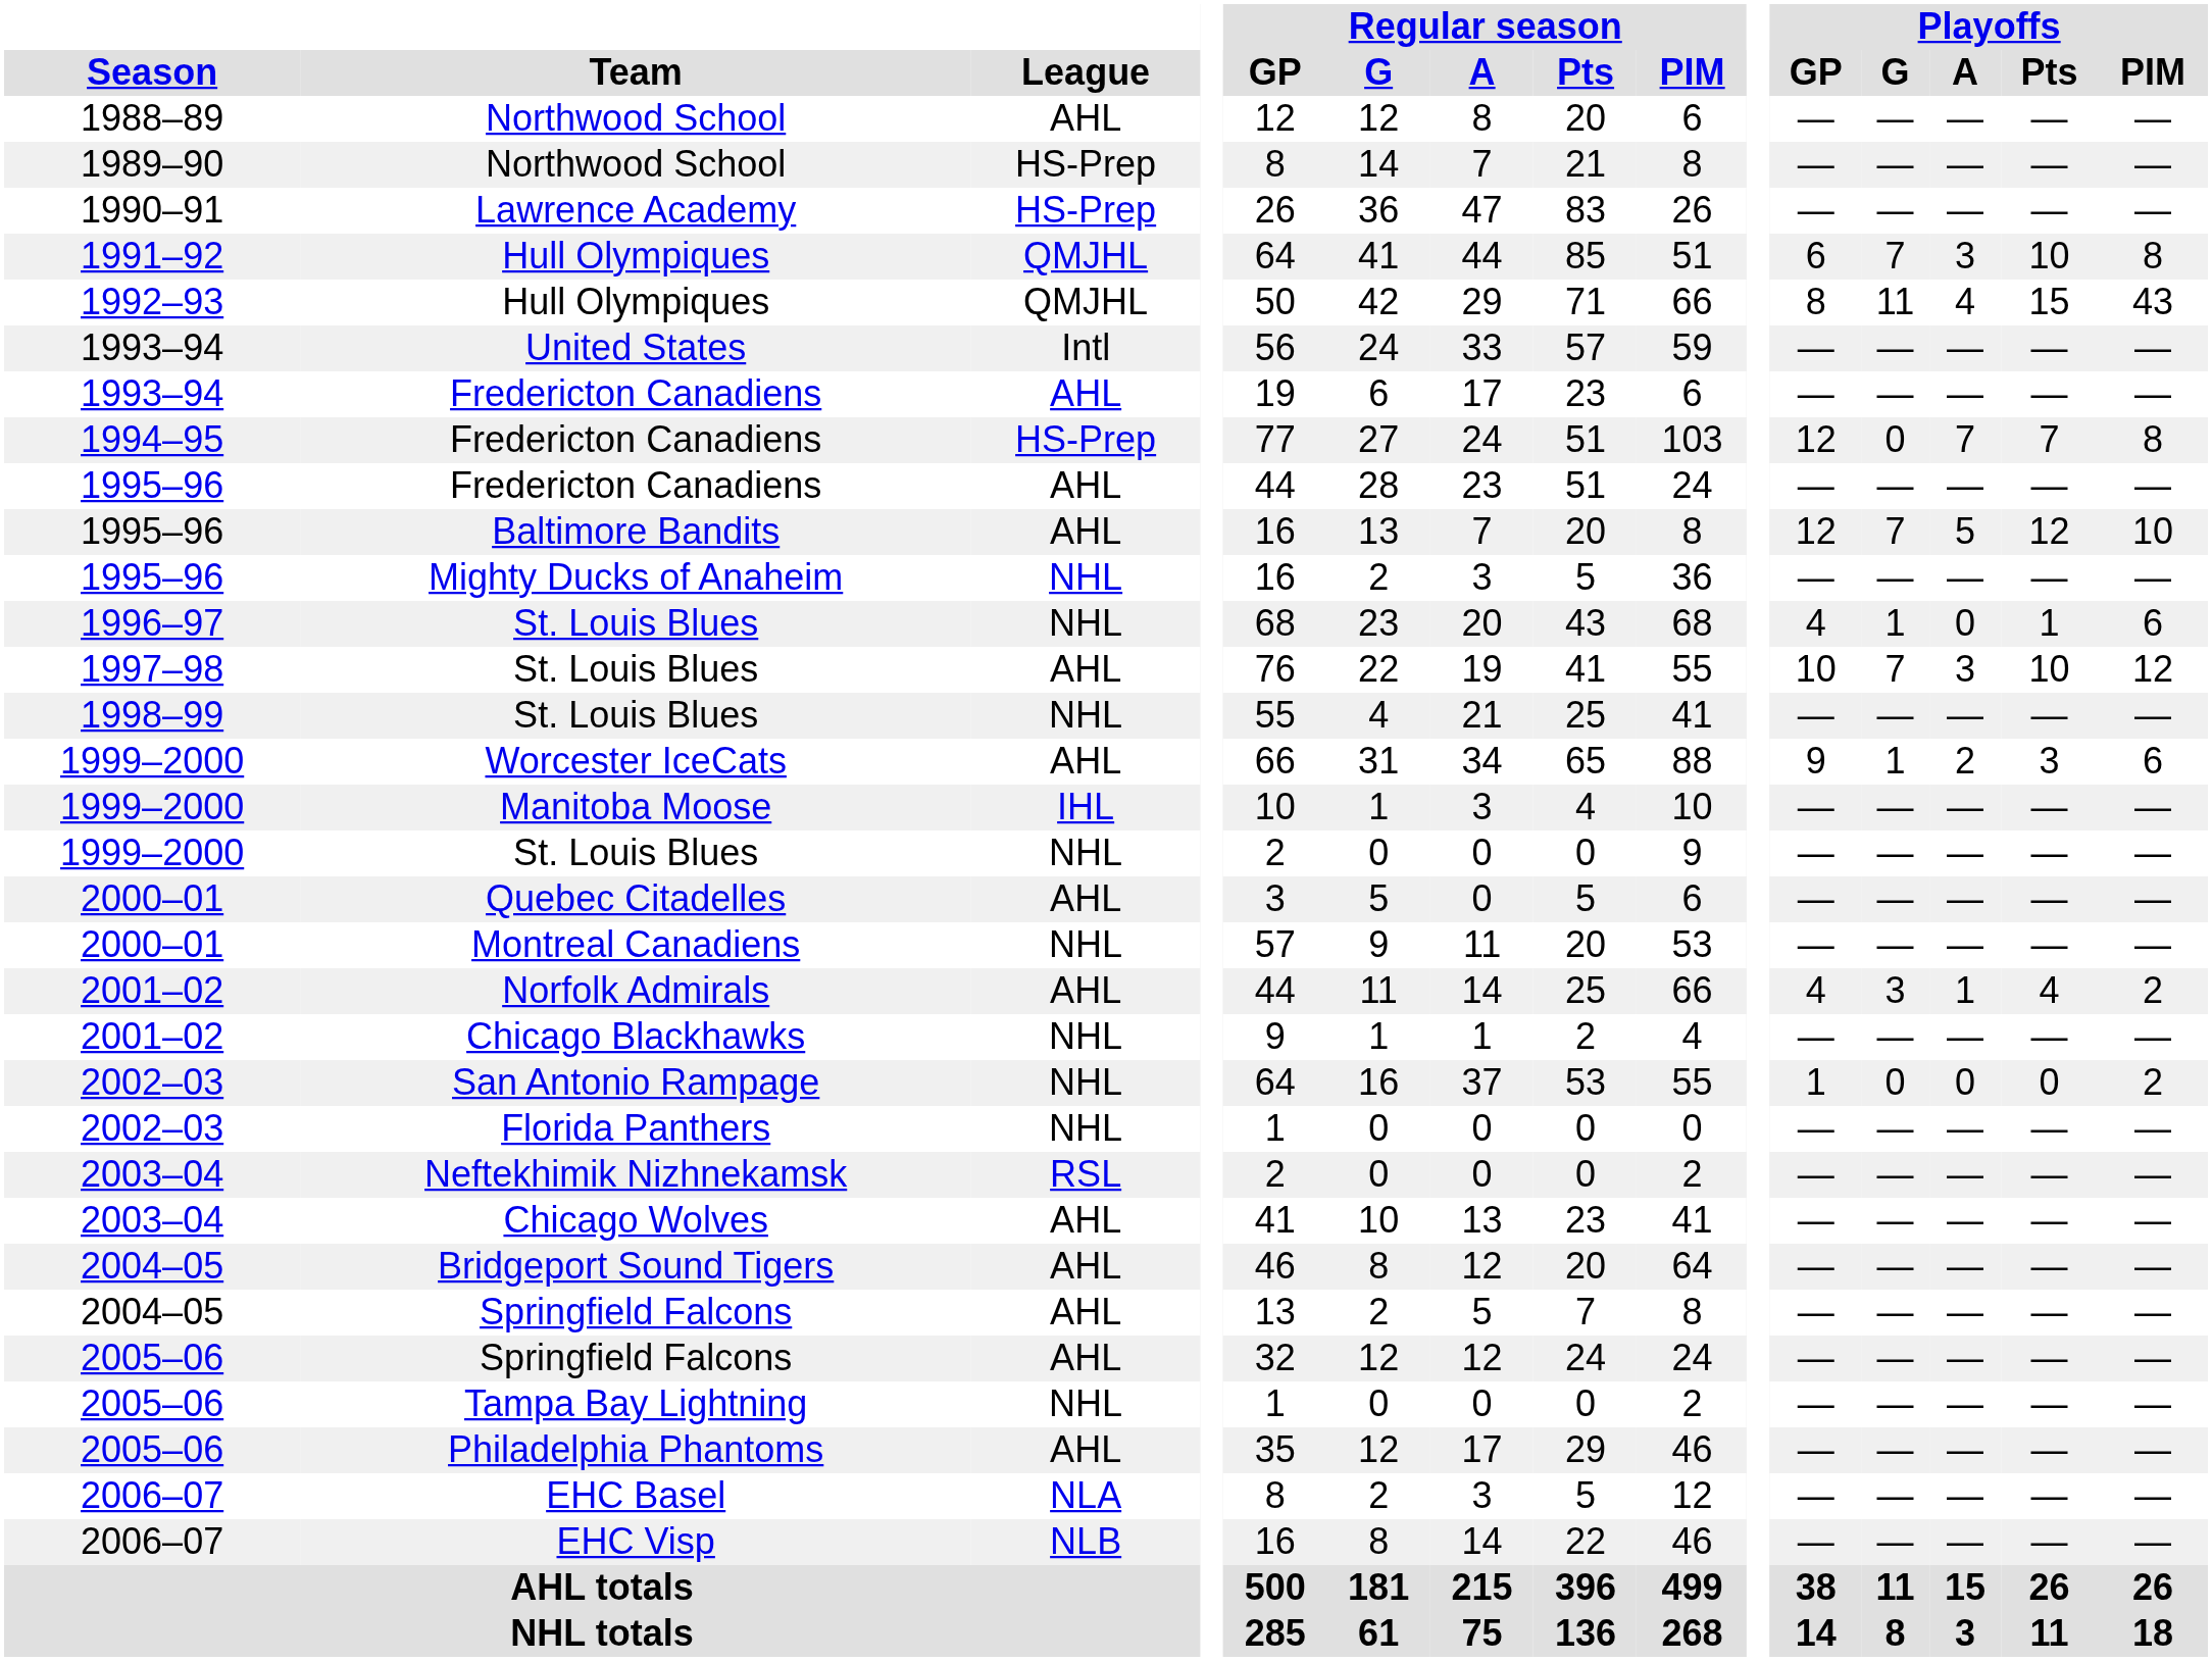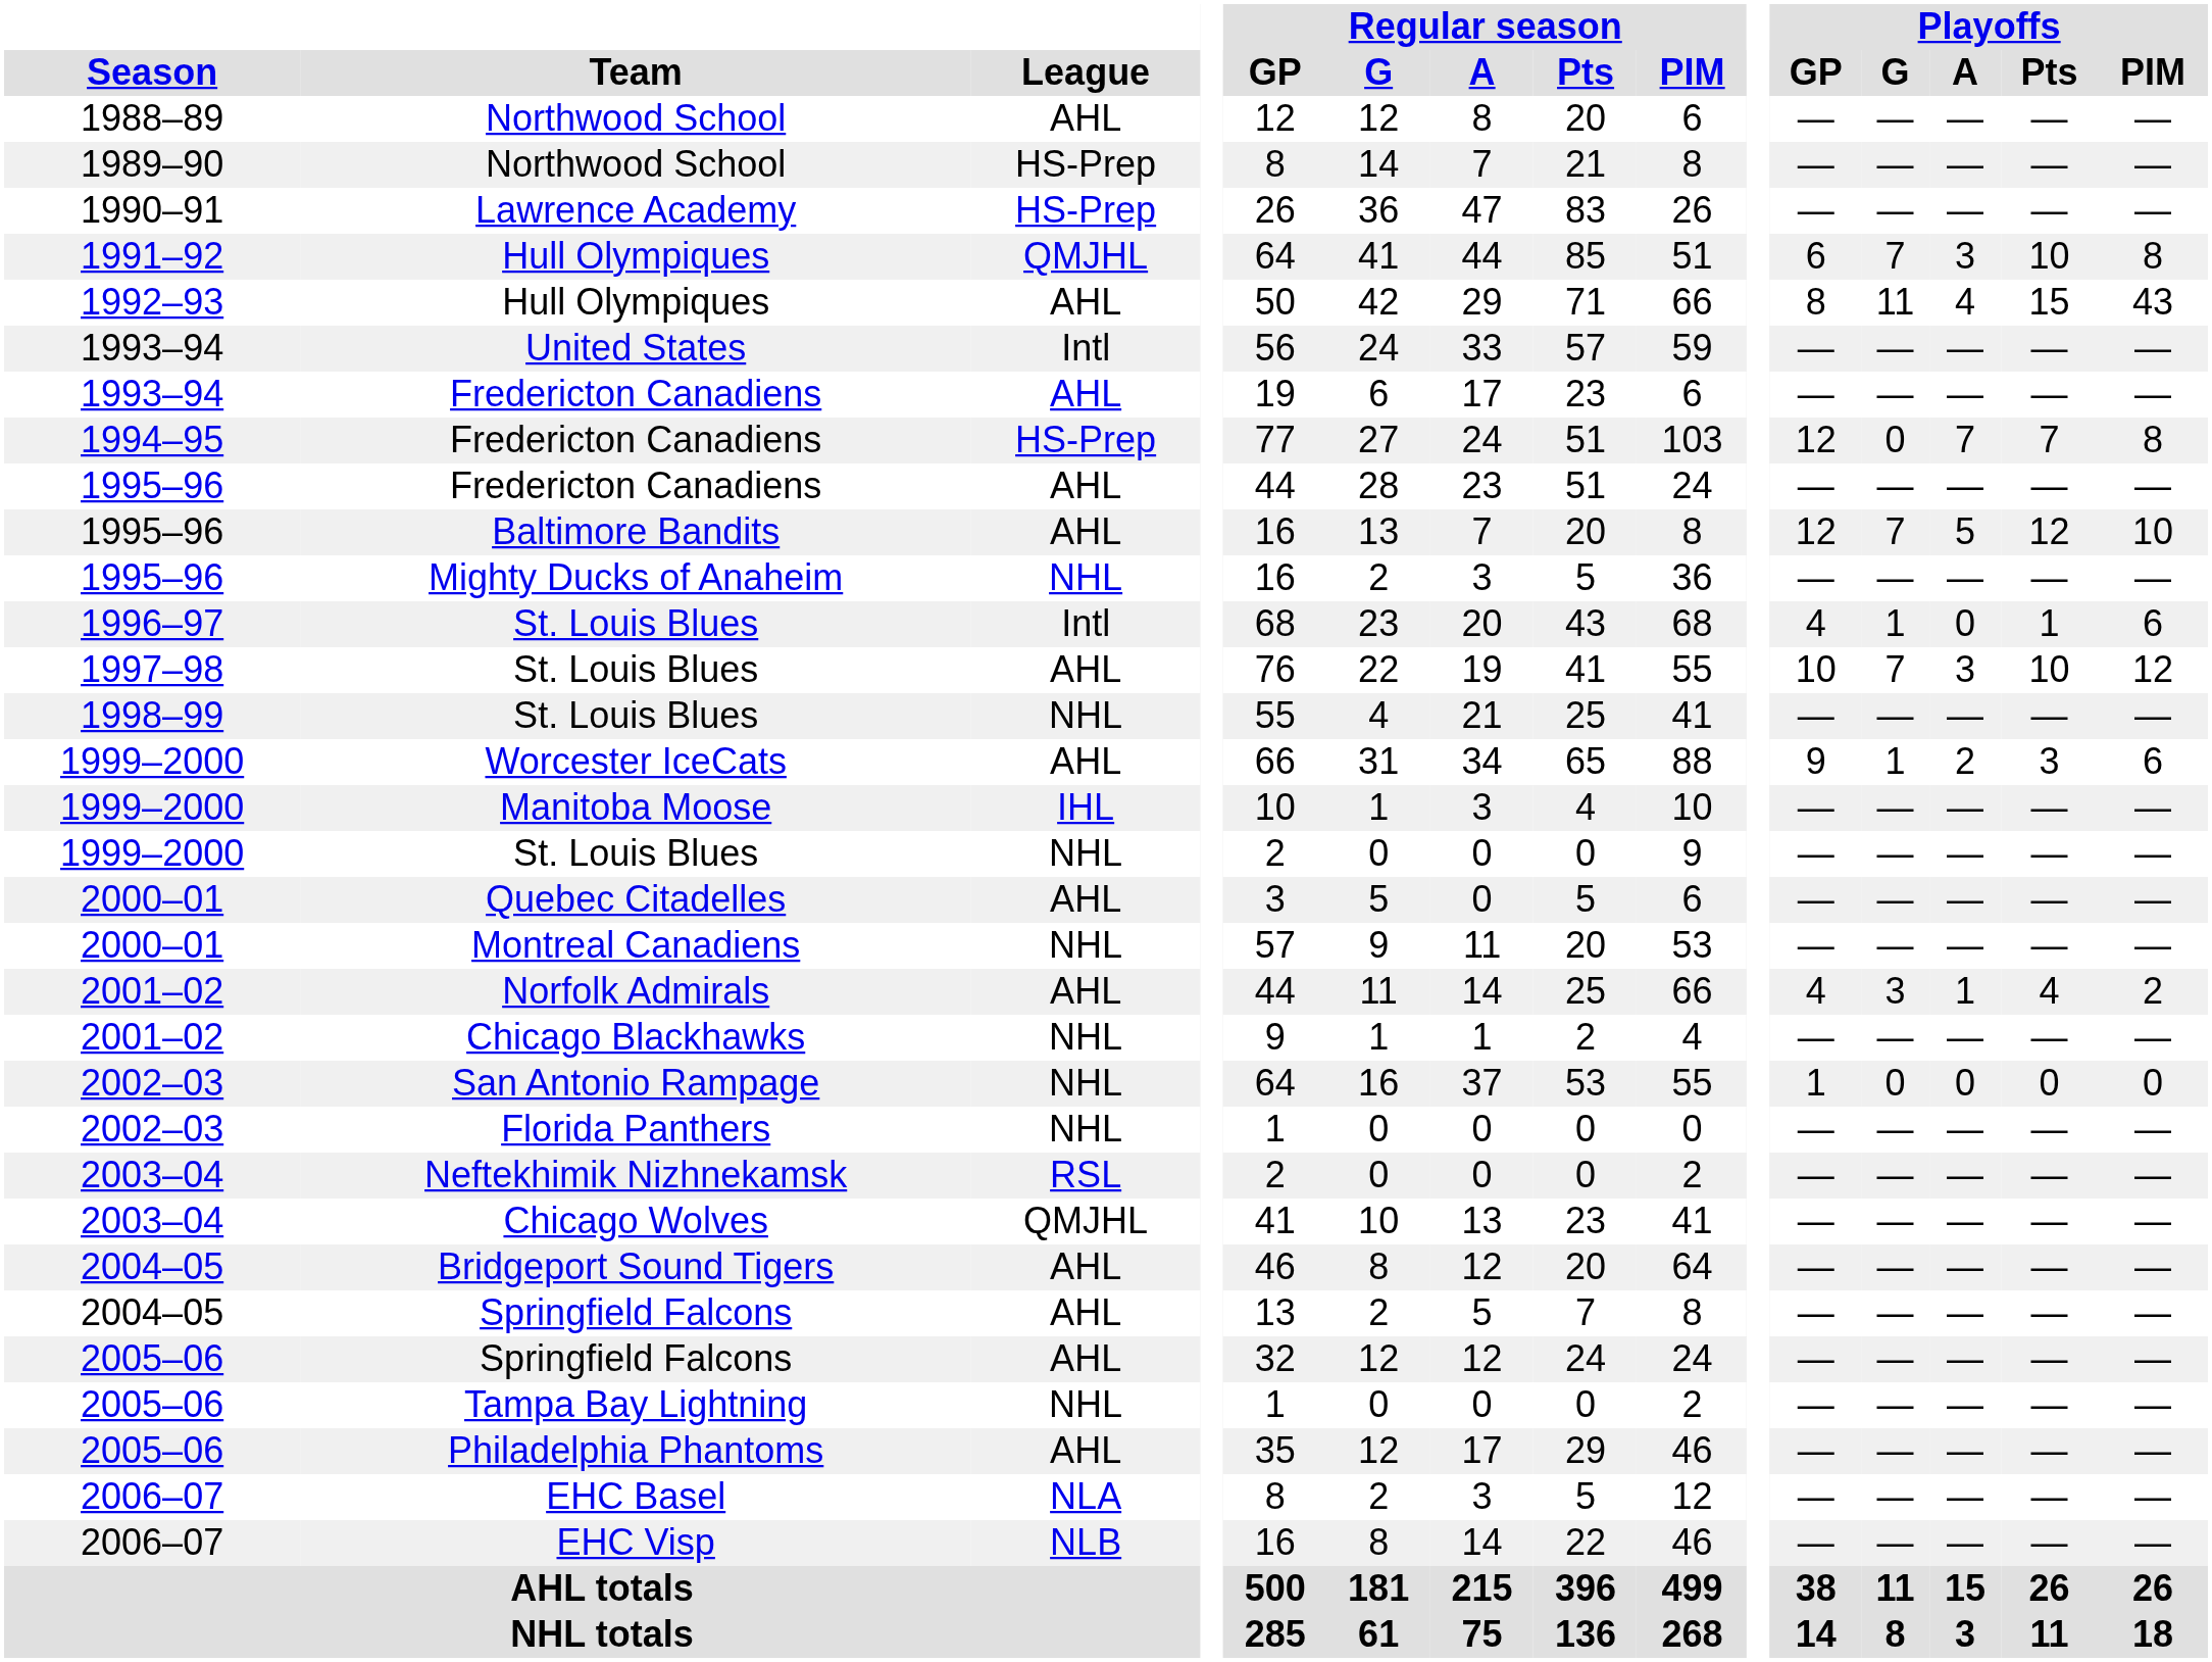1992–93 / Hull Olympiques | League: QMJHL -> AHL
1996–97 / St. Louis Blues | League: NHL -> Intl
San Antonio Rampage | Playoffs / PIM: 2 -> 0
Chicago Wolves | League: AHL -> QMJHL
